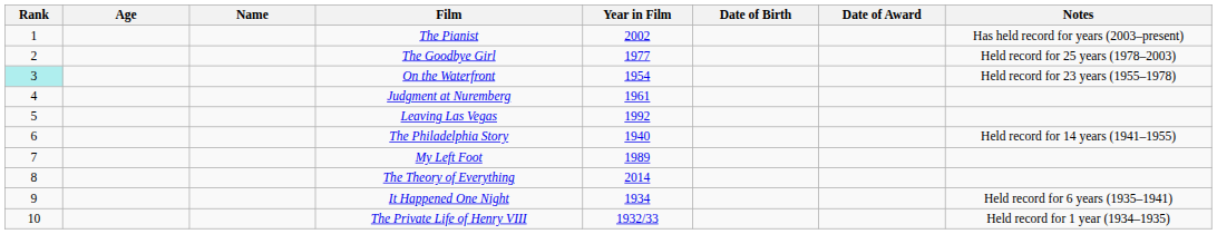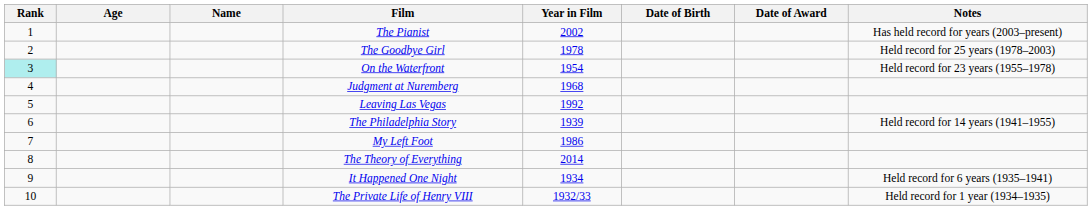The Goodbye Girl | Year in Film: 1977 -> 1978
Judgment at Nuremberg | Year in Film: 1961 -> 1968
The Philadelphia Story | Year in Film: 1940 -> 1939
My Left Foot | Year in Film: 1989 -> 1986
